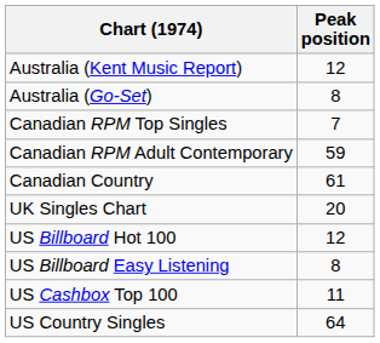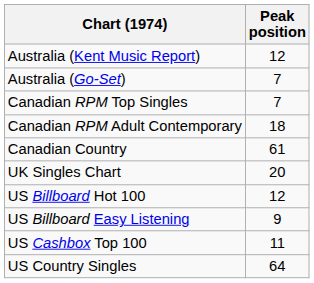Australia (Go-Set) | Peak position: 8 -> 7
Canadian RPM Adult Contemporary | Peak position: 59 -> 18
US Billboard Easy Listening | Peak position: 8 -> 9
